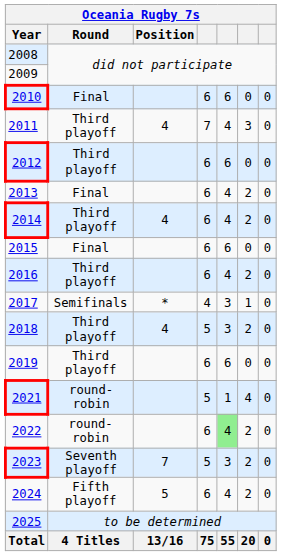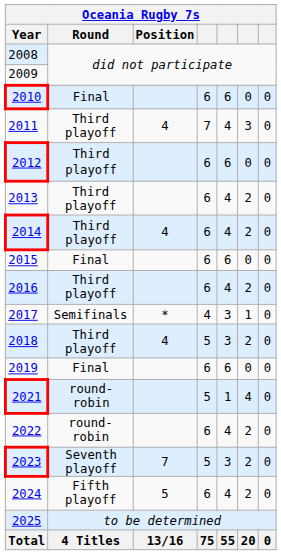2013 | Round: Final -> Third playoff
2019 | Round: Third playoff -> Final
2022 | column 5: lightgreen background -> no background
